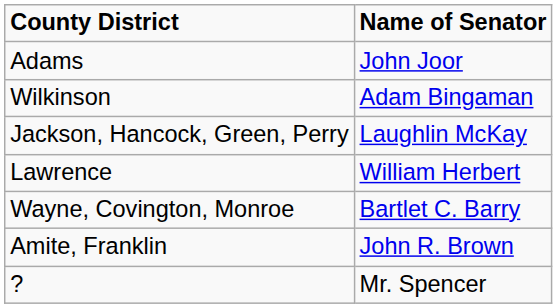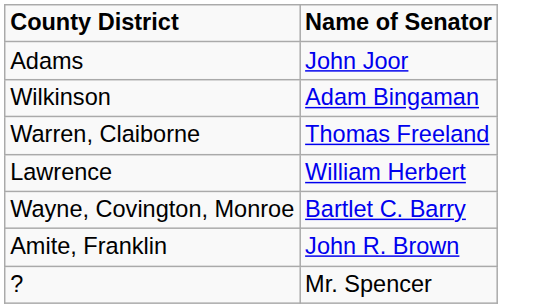+ row: Warren, Claiborne | Thomas Freeland
- row: Jackson, Hancock, Green, Perry | Laughlin McKay
